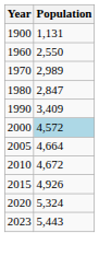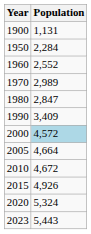+ row: 1950 | 2,284
1960 | Population: 2,550 -> 2,552
